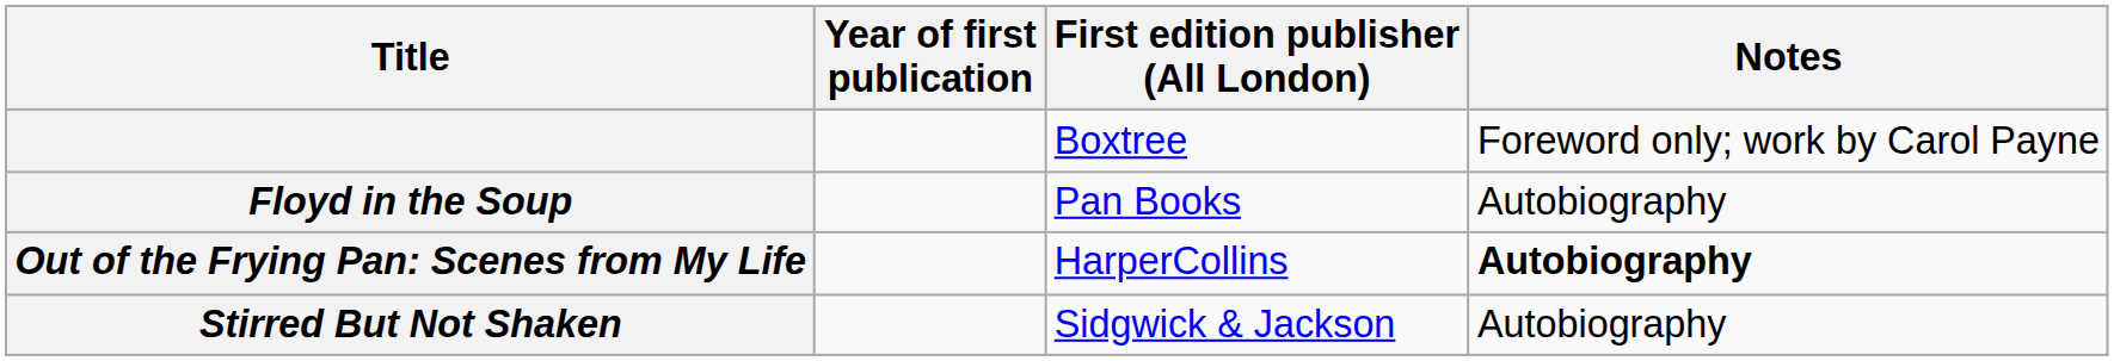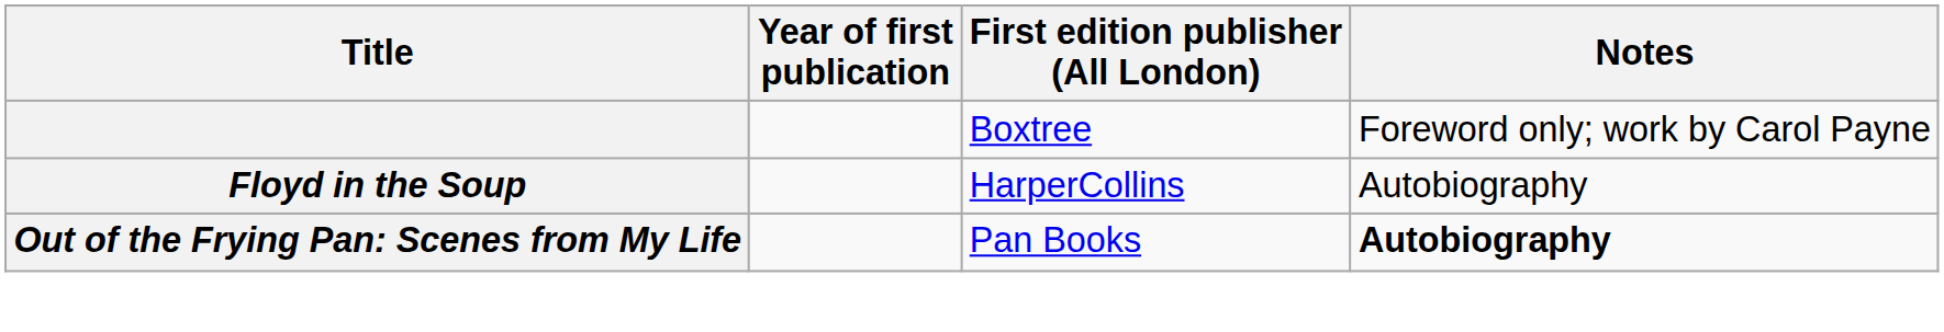Floyd in the Soup | First edition publisher (All London): Pan Books -> HarperCollins
Out of the Frying Pan: Scenes from My Life | First edition publisher (All London): HarperCollins -> Pan Books
- row: Stirred But Not Shaken | Sidgwick & Jackson | Autobiography
